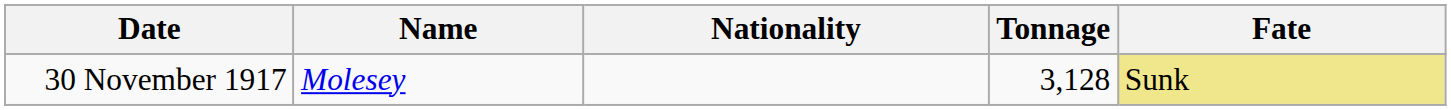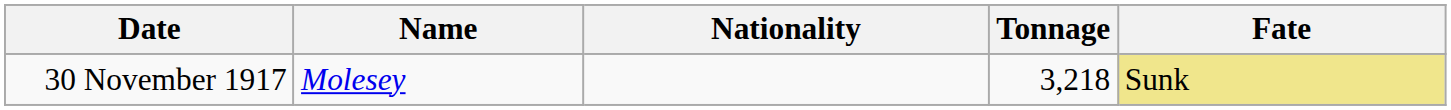30 November 1917 | Tonnage: 3,128 -> 3,218
